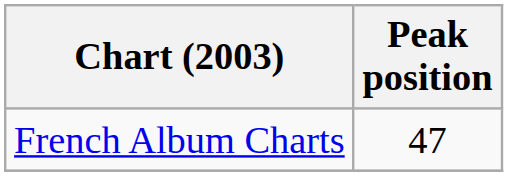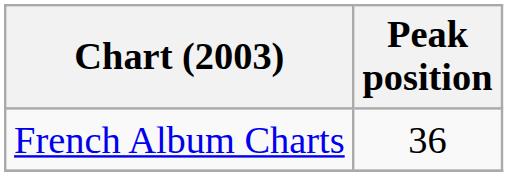French Album Charts | Peak position: 47 -> 36
